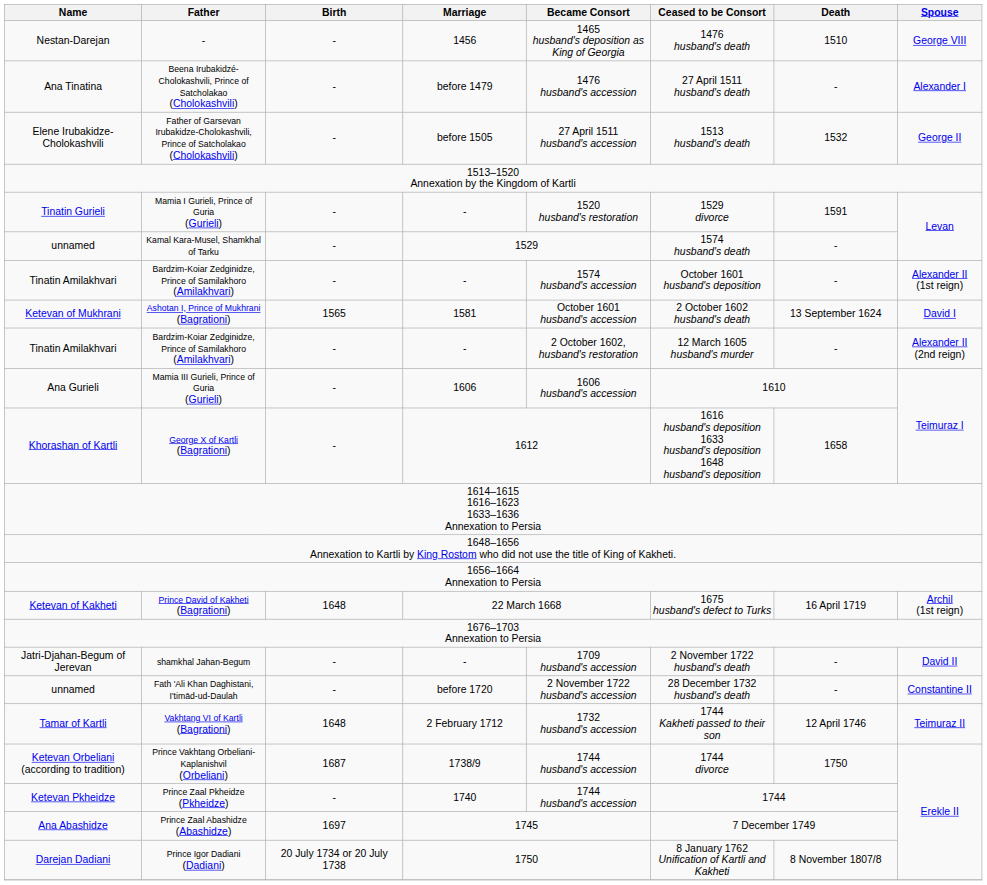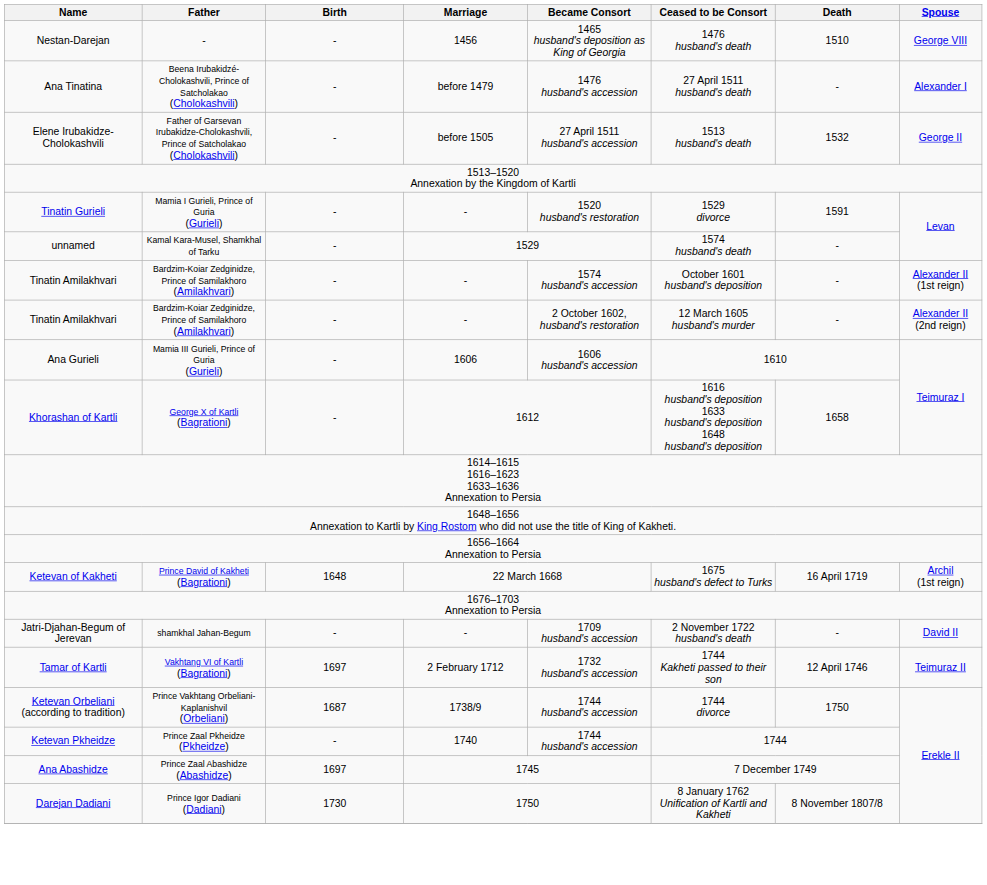- row: Ketevan of Mukhrani | Ashotan I, Prince of Mukhrani (Bagrationi) | 1565 | 1581 | October 1601 husband's accession | 2 October 1602 husband's death | 13 September 1624 | David I
- row: unnamed | Fath 'Ali Khan Daghistani, I'timād-ud-Daulah | - | before 1720 | 2 November 1722 husband's accession | 28 December 1732 husband's death | - | Constantine II
Vakhtang VI of Kartli (Bagrationi) | Birth: 1648 -> 1697
Prince Igor Dadiani (Dadiani) | Birth: 20 July 1734 or 20 July 1738 -> 1730
